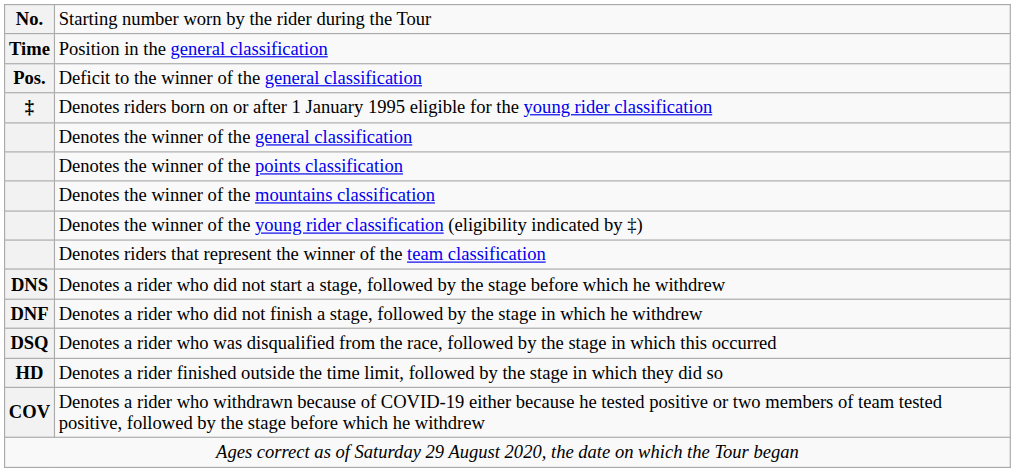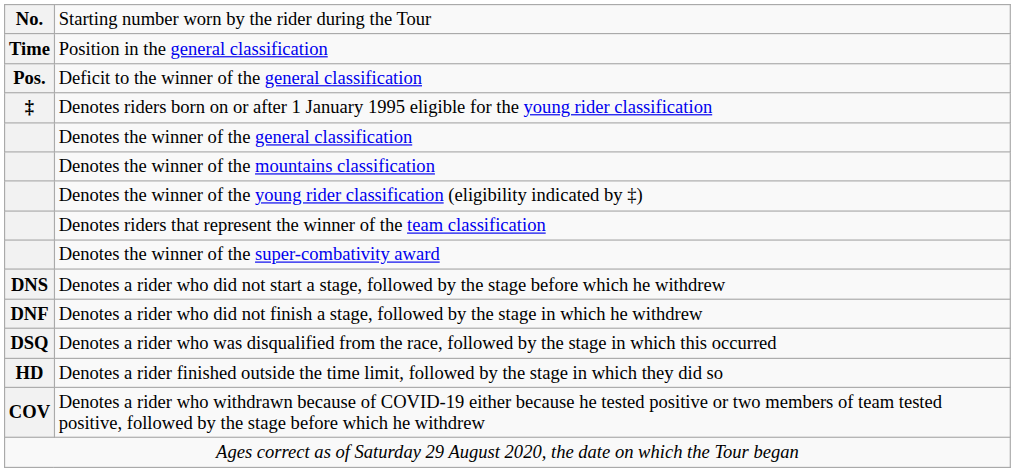- row: Denotes the winner of the points classification
+ row: Denotes the winner of the super-combativity award
